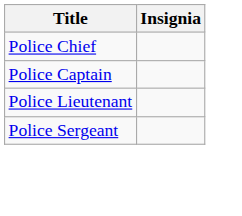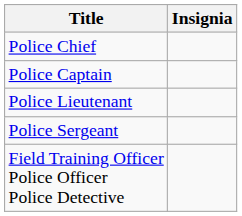+ row: Field Training Officer Police Officer Police Detective
